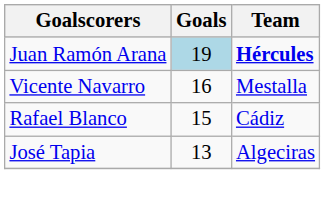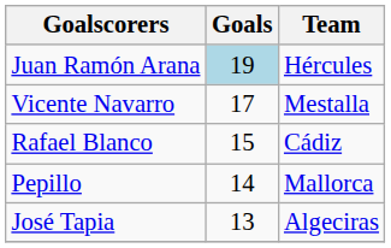Juan Ramón Arana | Team: bold -> normal
Vicente Navarro | Goals: 16 -> 17
+ row: Pepillo | 14 | Mallorca
